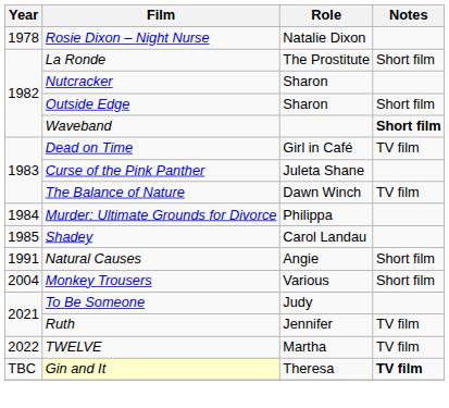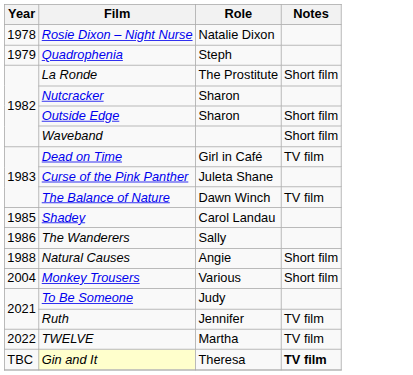+ row: 1979 | Quadrophenia | Steph
Waveband | Notes: bold -> normal
- row: 1984 | Murder: Ultimate Grounds for Divorce | Philippa
+ row: 1986 | The Wanderers | Sally
Natural Causes | Year: 1991 -> 1988
